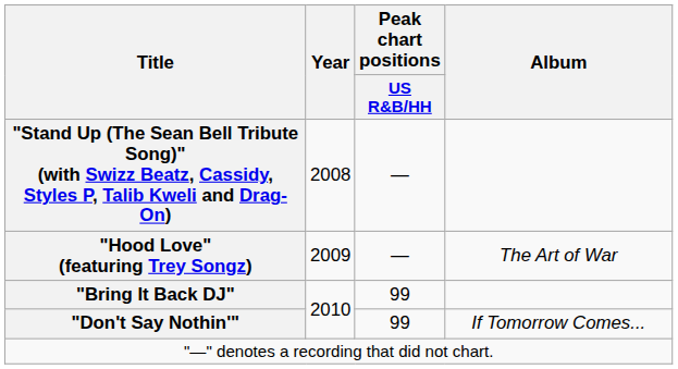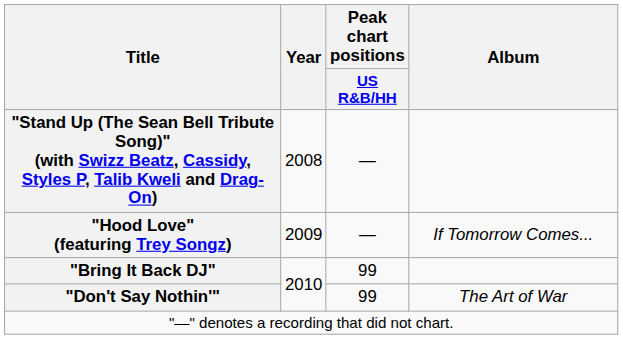"Hood Love" (featuring Trey Songz) | Album: The Art of War -> If Tomorrow Comes...
"Don't Say Nothin'" | Album: If Tomorrow Comes... -> The Art of War
